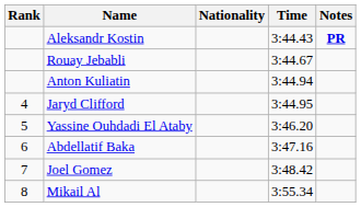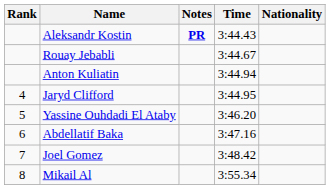columns swapped: Nationality <-> Notes
